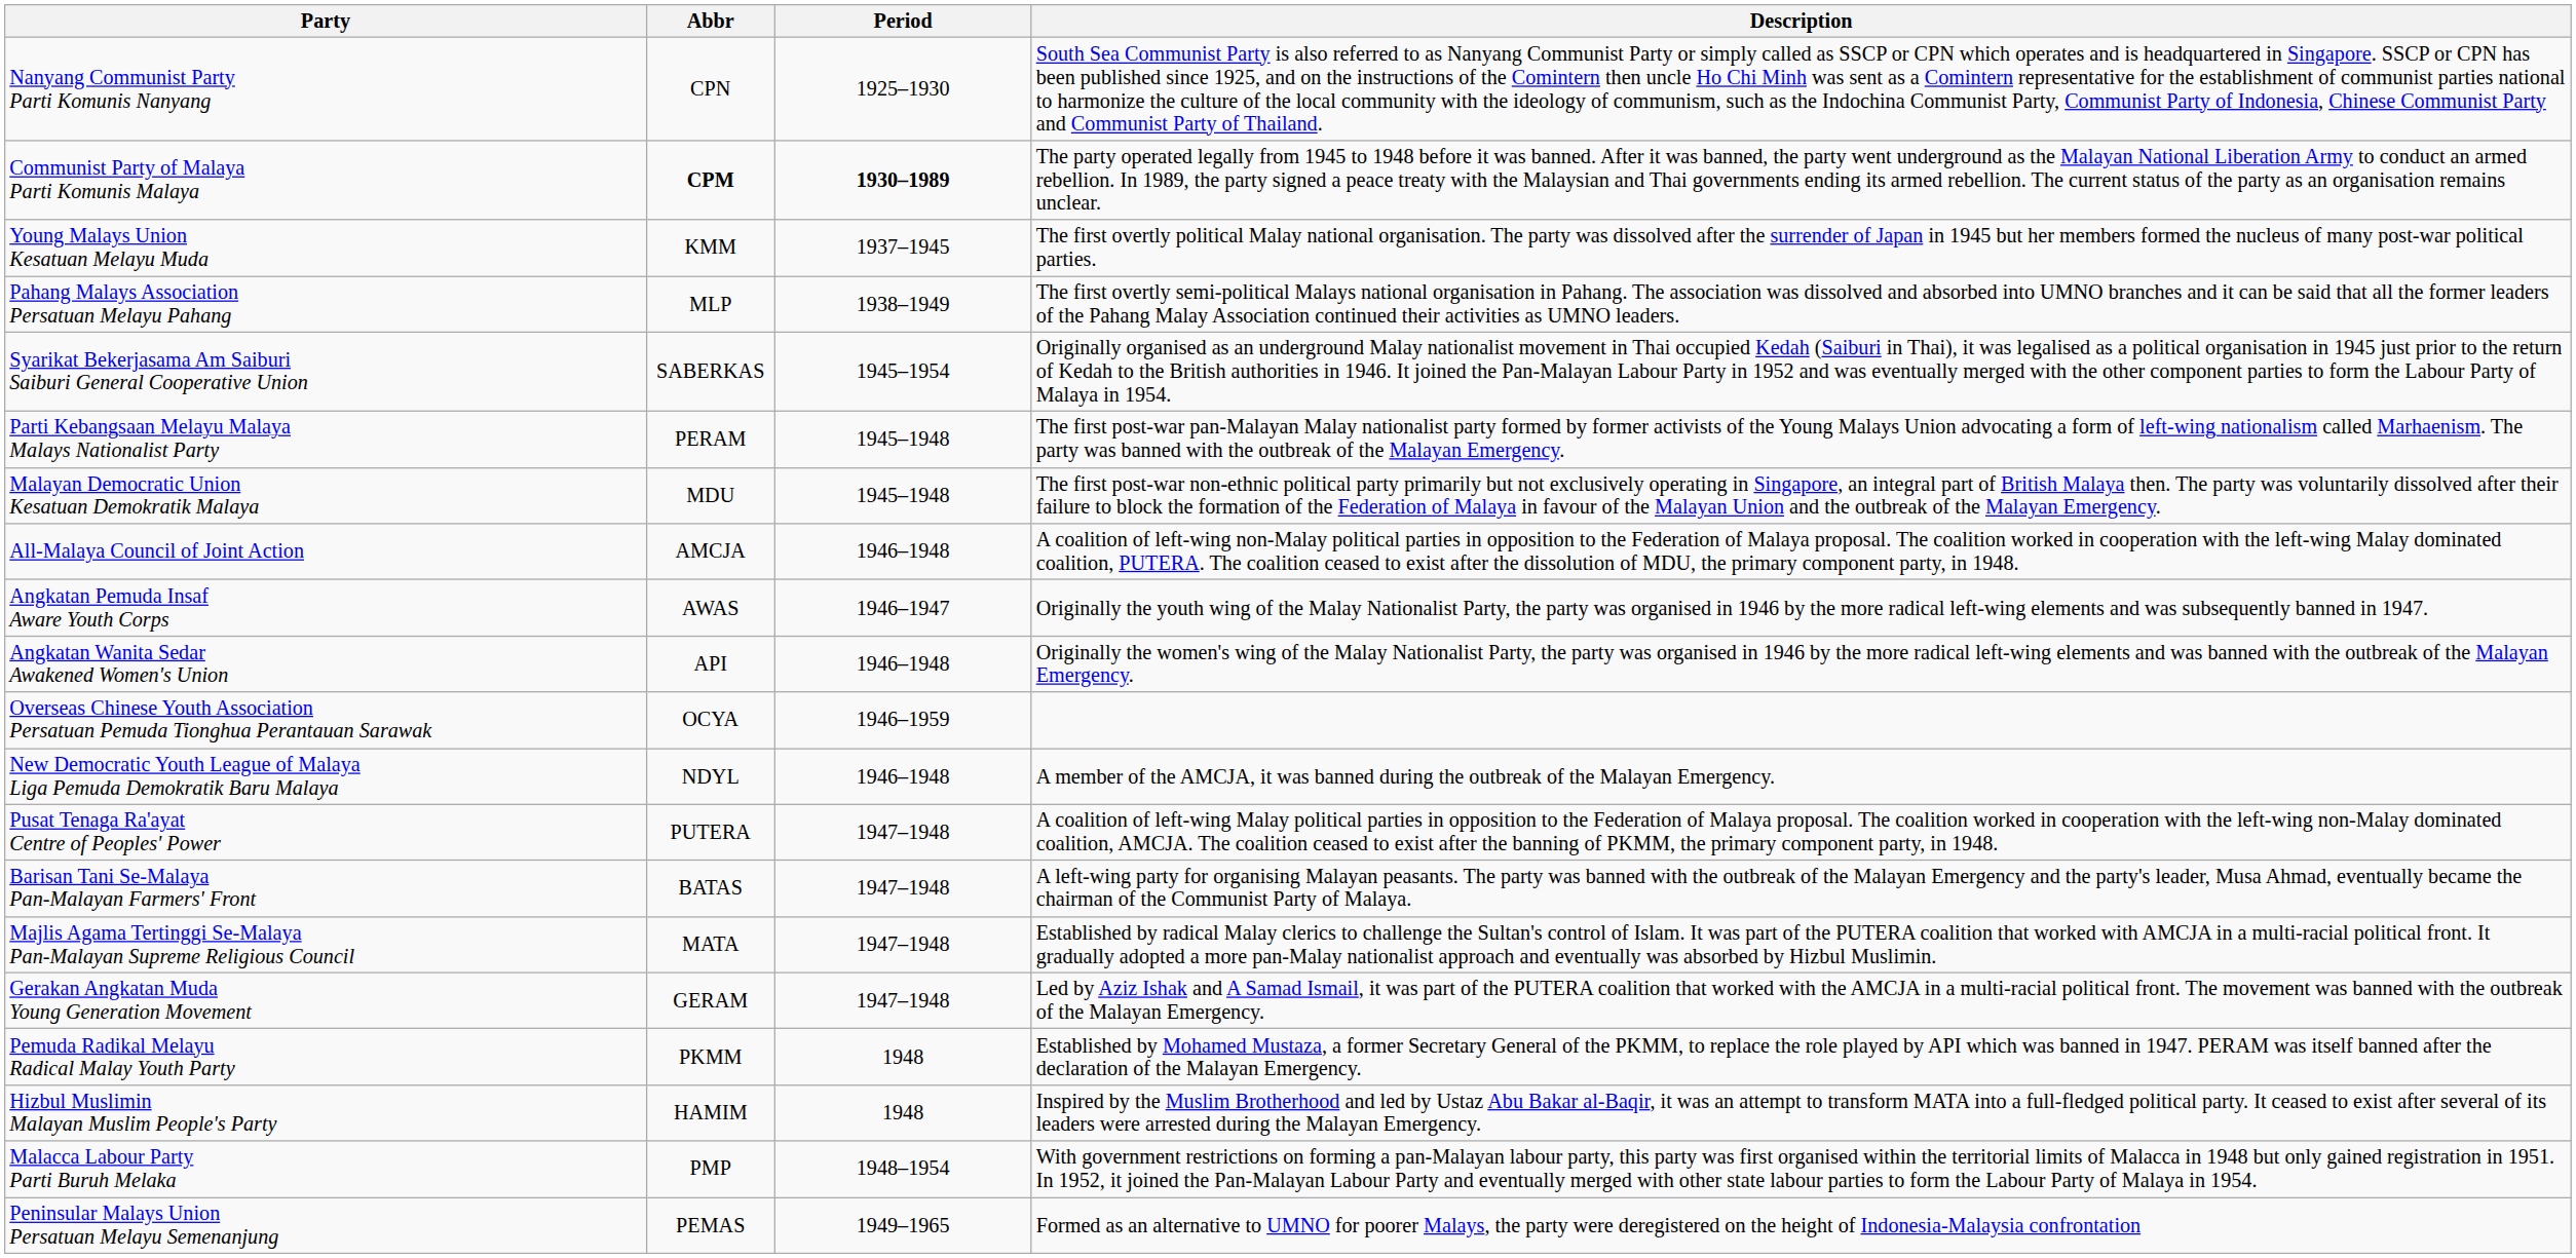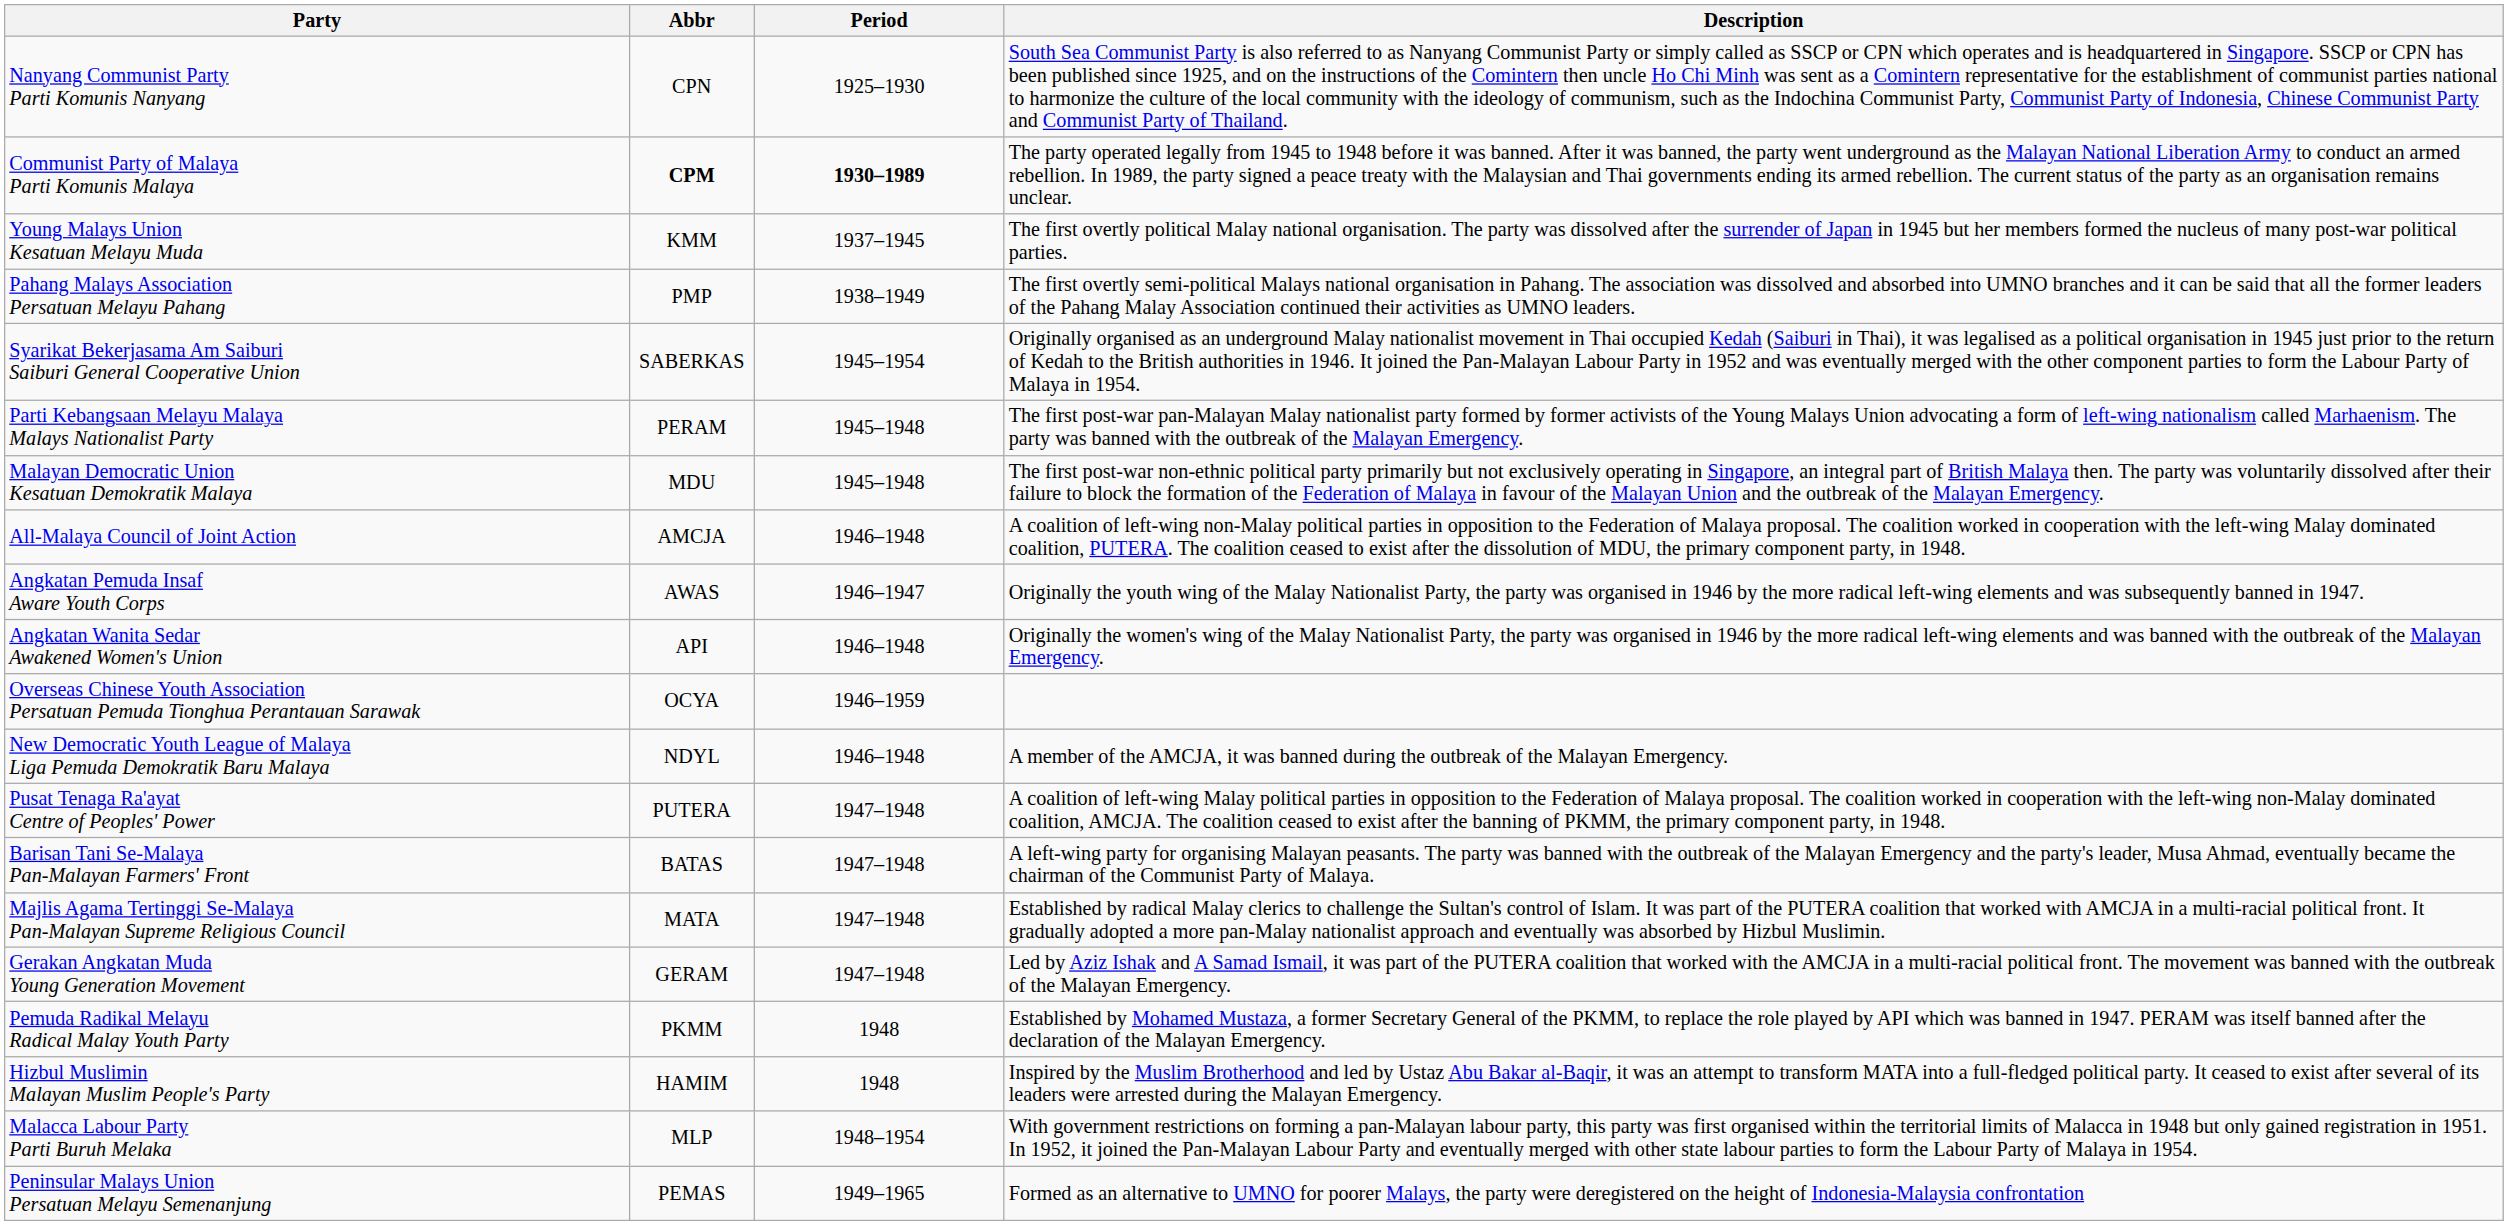Pahang Malays Association Persatuan Melayu Pahang | Abbr: MLP -> PMP
Malacca Labour Party Parti Buruh Melaka | Abbr: PMP -> MLP
